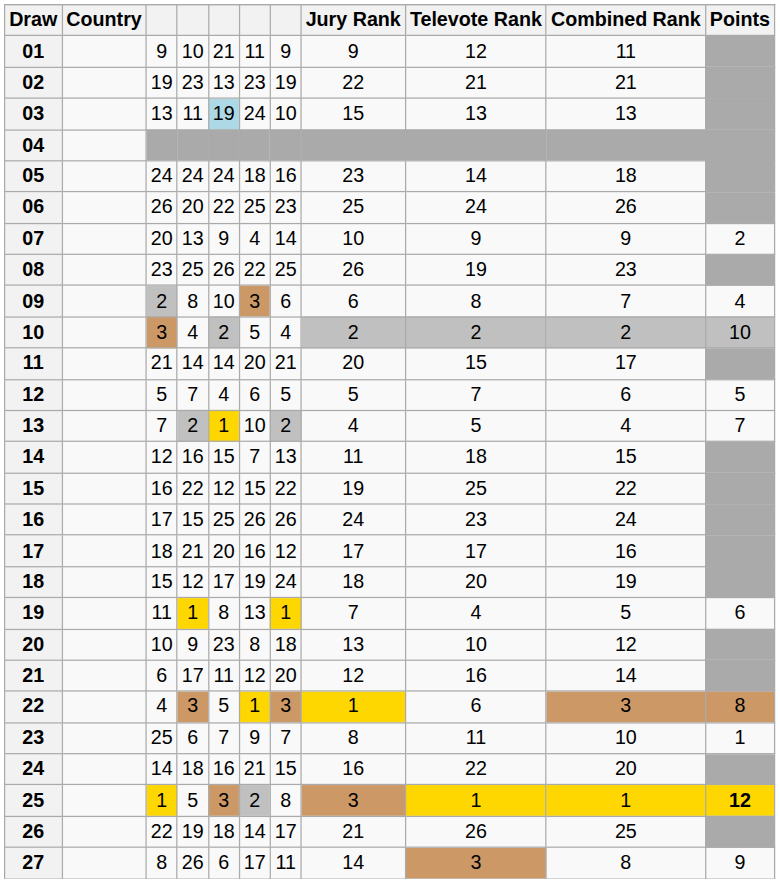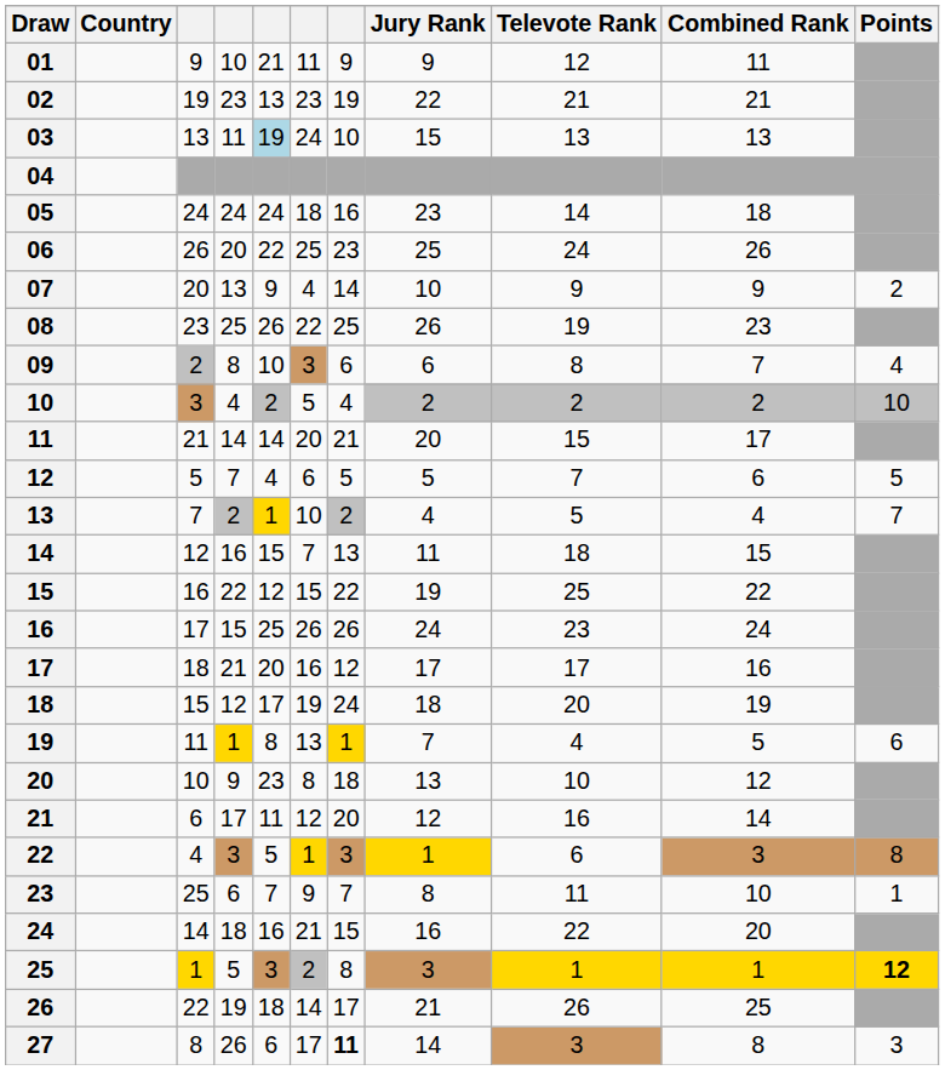27 | column 7: normal -> bold
27 | Points: 9 -> 3
